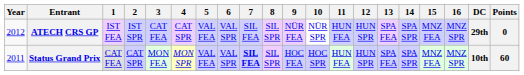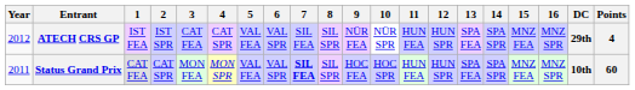ATECH CRS GP | Points: 0 -> 4
